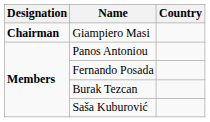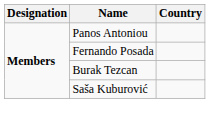- row: Chairman | Giampiero Masi
